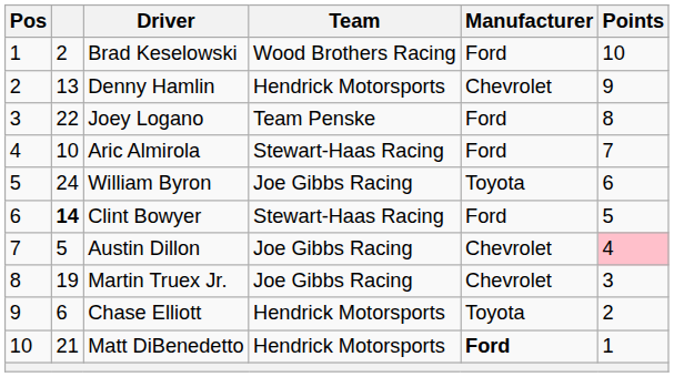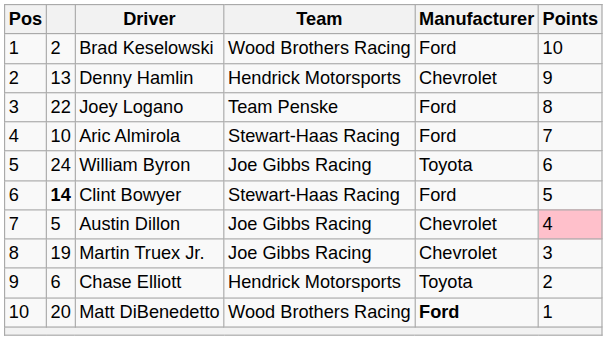Matt DiBenedetto | column 2: 21 -> 20
Matt DiBenedetto | Team: Hendrick Motorsports -> Wood Brothers Racing
